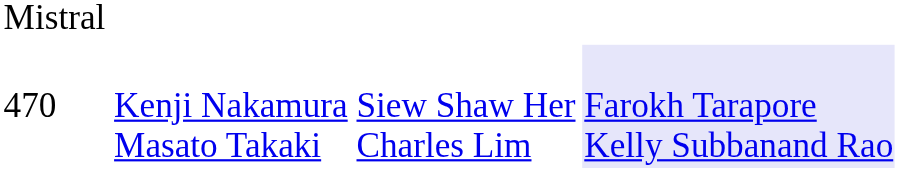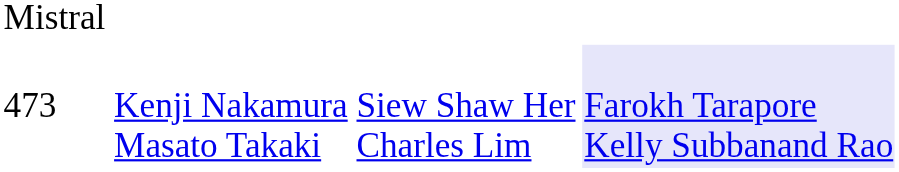Kenji Nakamura Masato Takaki | column 1: 470 -> 473
